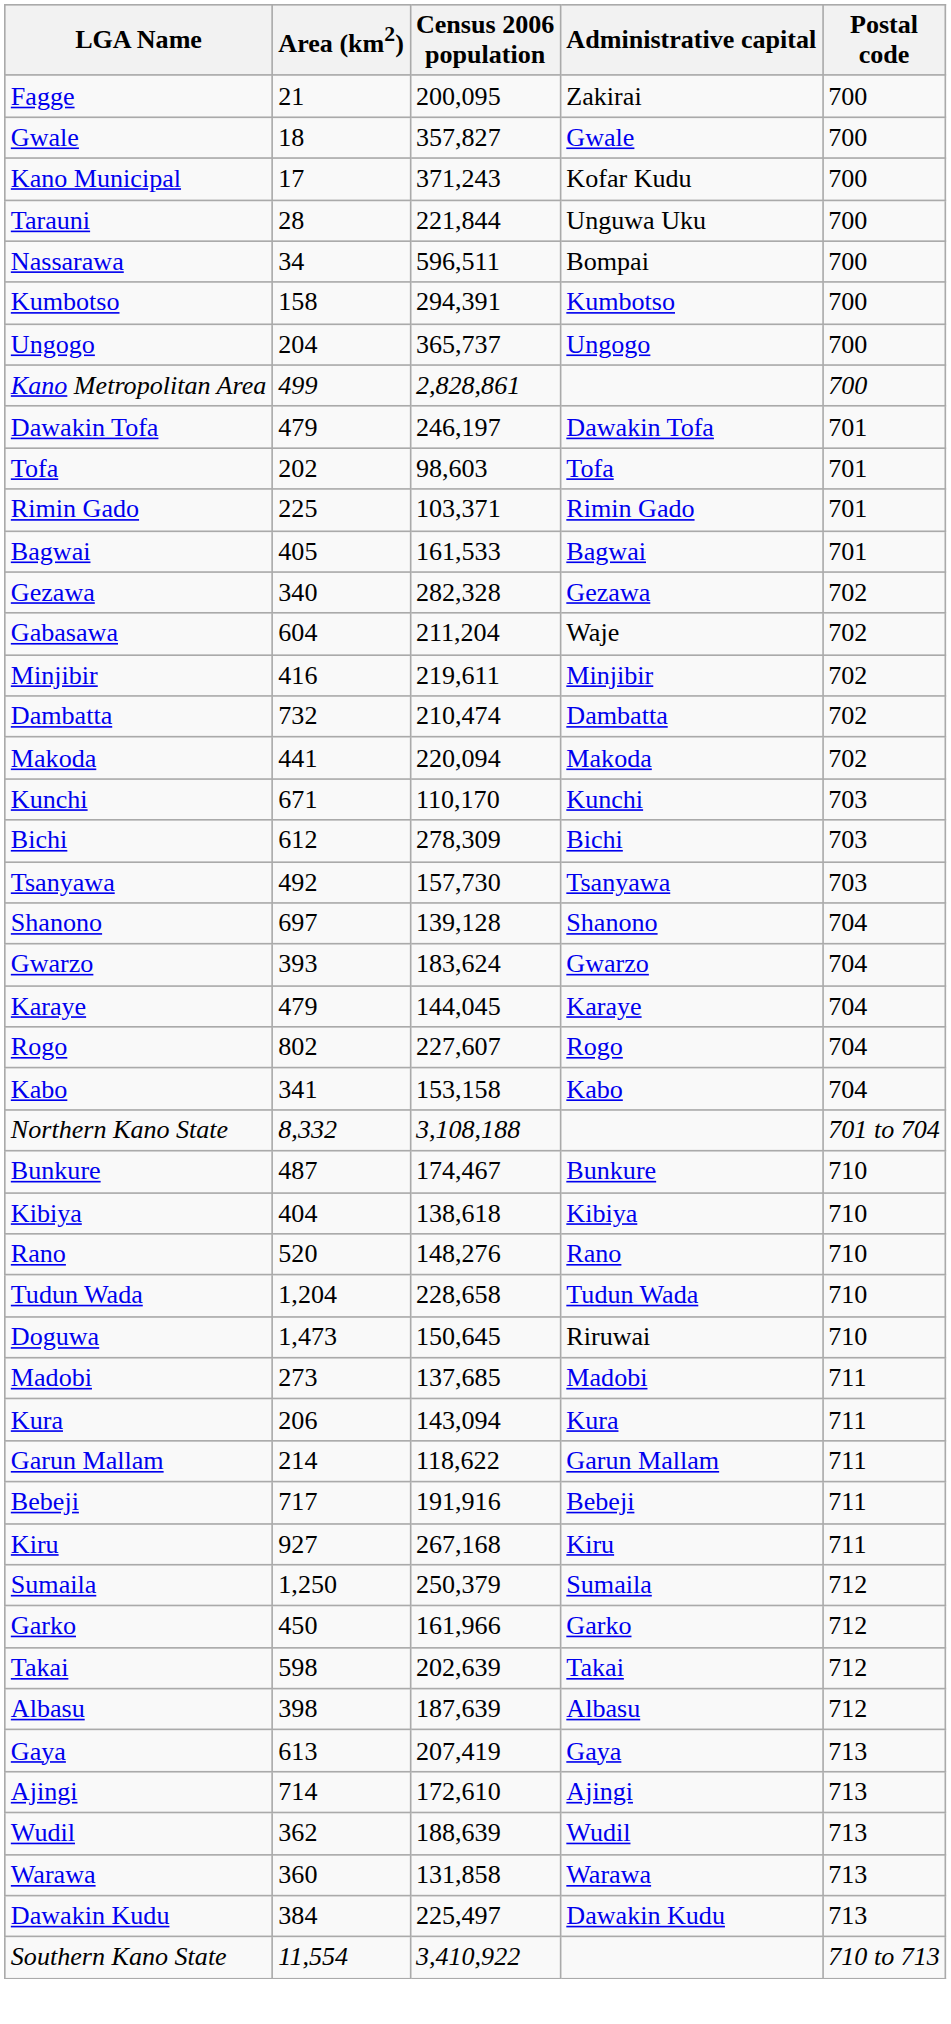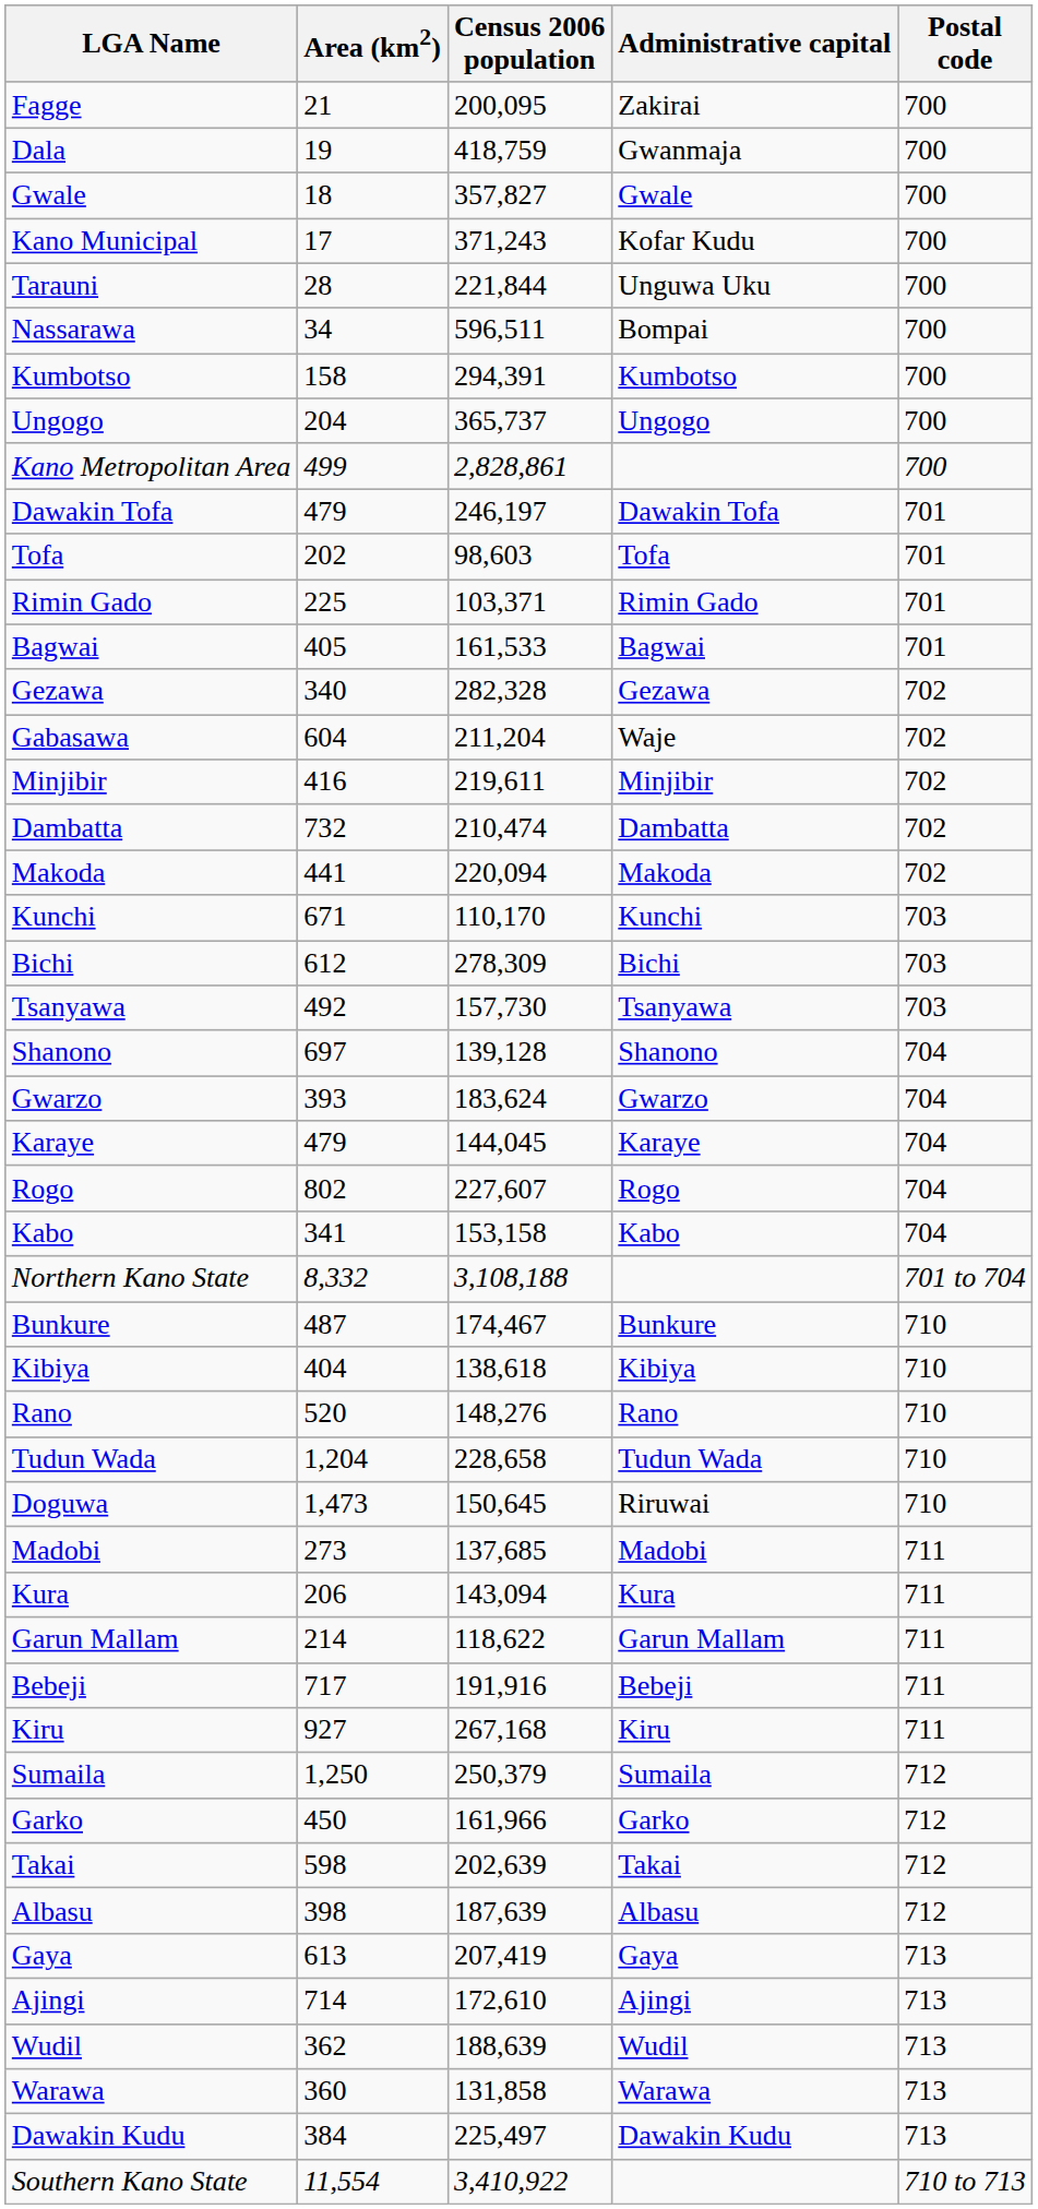+ row: Dala | 19 | 418,759 | Gwanmaja | 700
